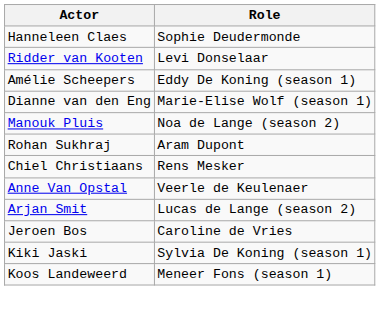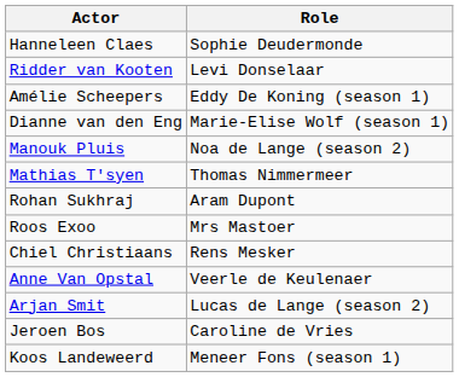+ row: Mathias T'syen | Thomas Nimmermeer
+ row: Roos Exoo | Mrs Mastoer
- row: Kiki Jaski | Sylvia De Koning (season 1)
